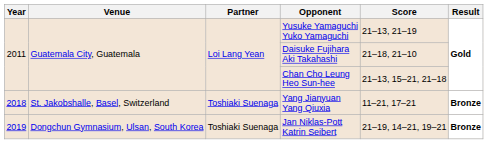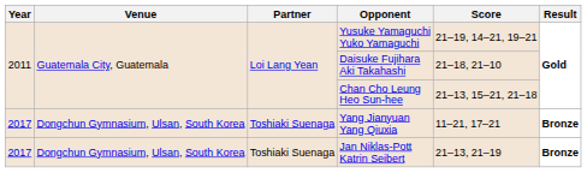Yusuke Yamaguchi Yuko Yamaguchi | Score: 21–13, 21–19 -> 21–19, 14–21, 19–21
Yang Jianyuan Yang Qiuxia | Year: 2018 -> 2017
Yang Jianyuan Yang Qiuxia | Venue: St. Jakobshalle, Basel, Switzerland -> Dongchun Gymnasium, Ulsan, South Korea
Jan Niklas-Pott Katrin Seibert | Year: 2019 -> 2017
Jan Niklas-Pott Katrin Seibert | Score: 21–19, 14–21, 19–21 -> 21–13, 21–19
